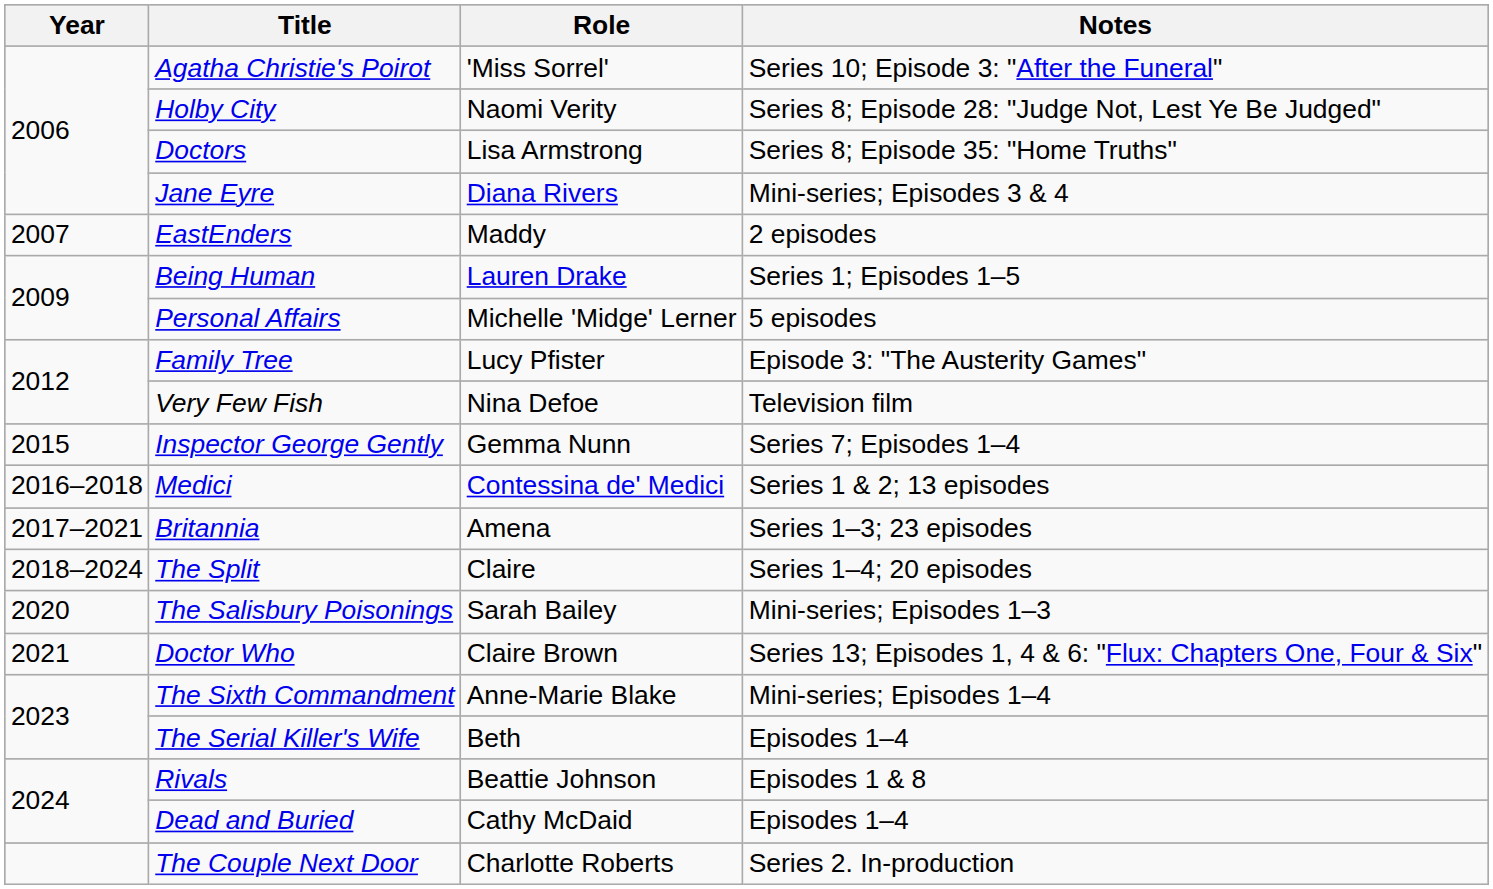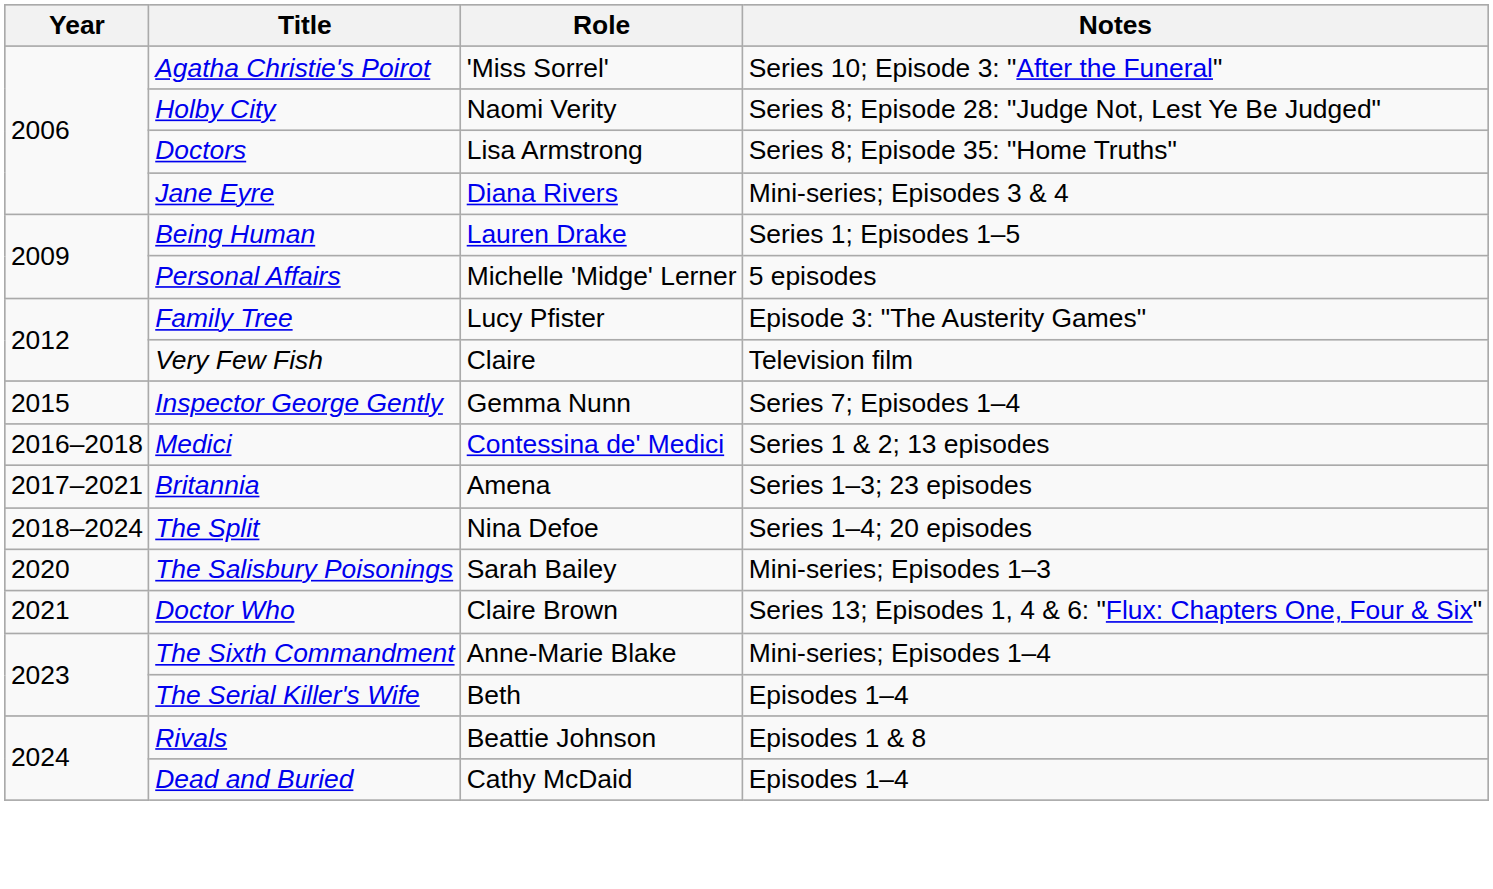- row: 2007 | EastEnders | Maddy | 2 episodes
Very Few Fish | Role: Nina Defoe -> Claire
The Split | Role: Claire -> Nina Defoe
- row: The Couple Next Door | Charlotte Roberts | Series 2. In-production
